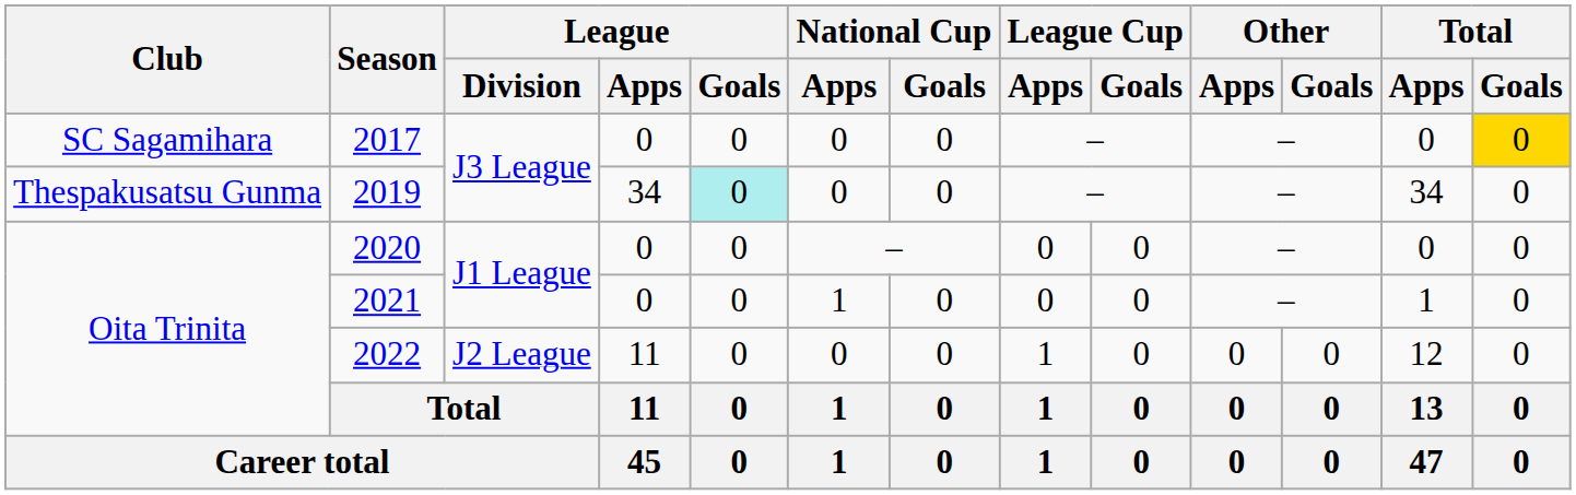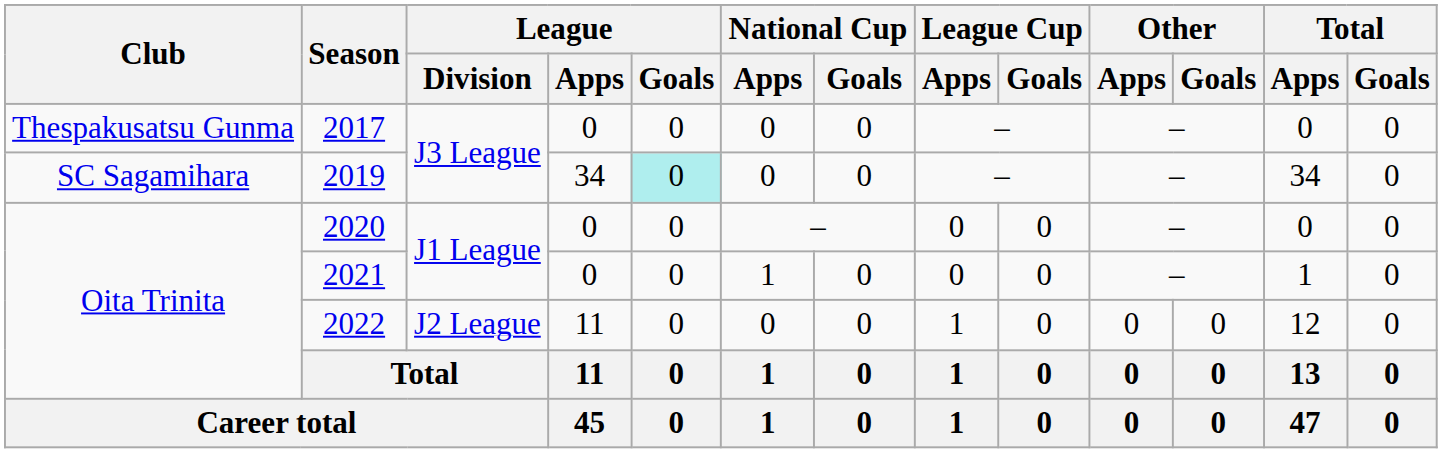2017 | Club: SC Sagamihara -> Thespakusatsu Gunma
2017 | Total / Goals: gold background -> no background
2019 | Club: Thespakusatsu Gunma -> SC Sagamihara
